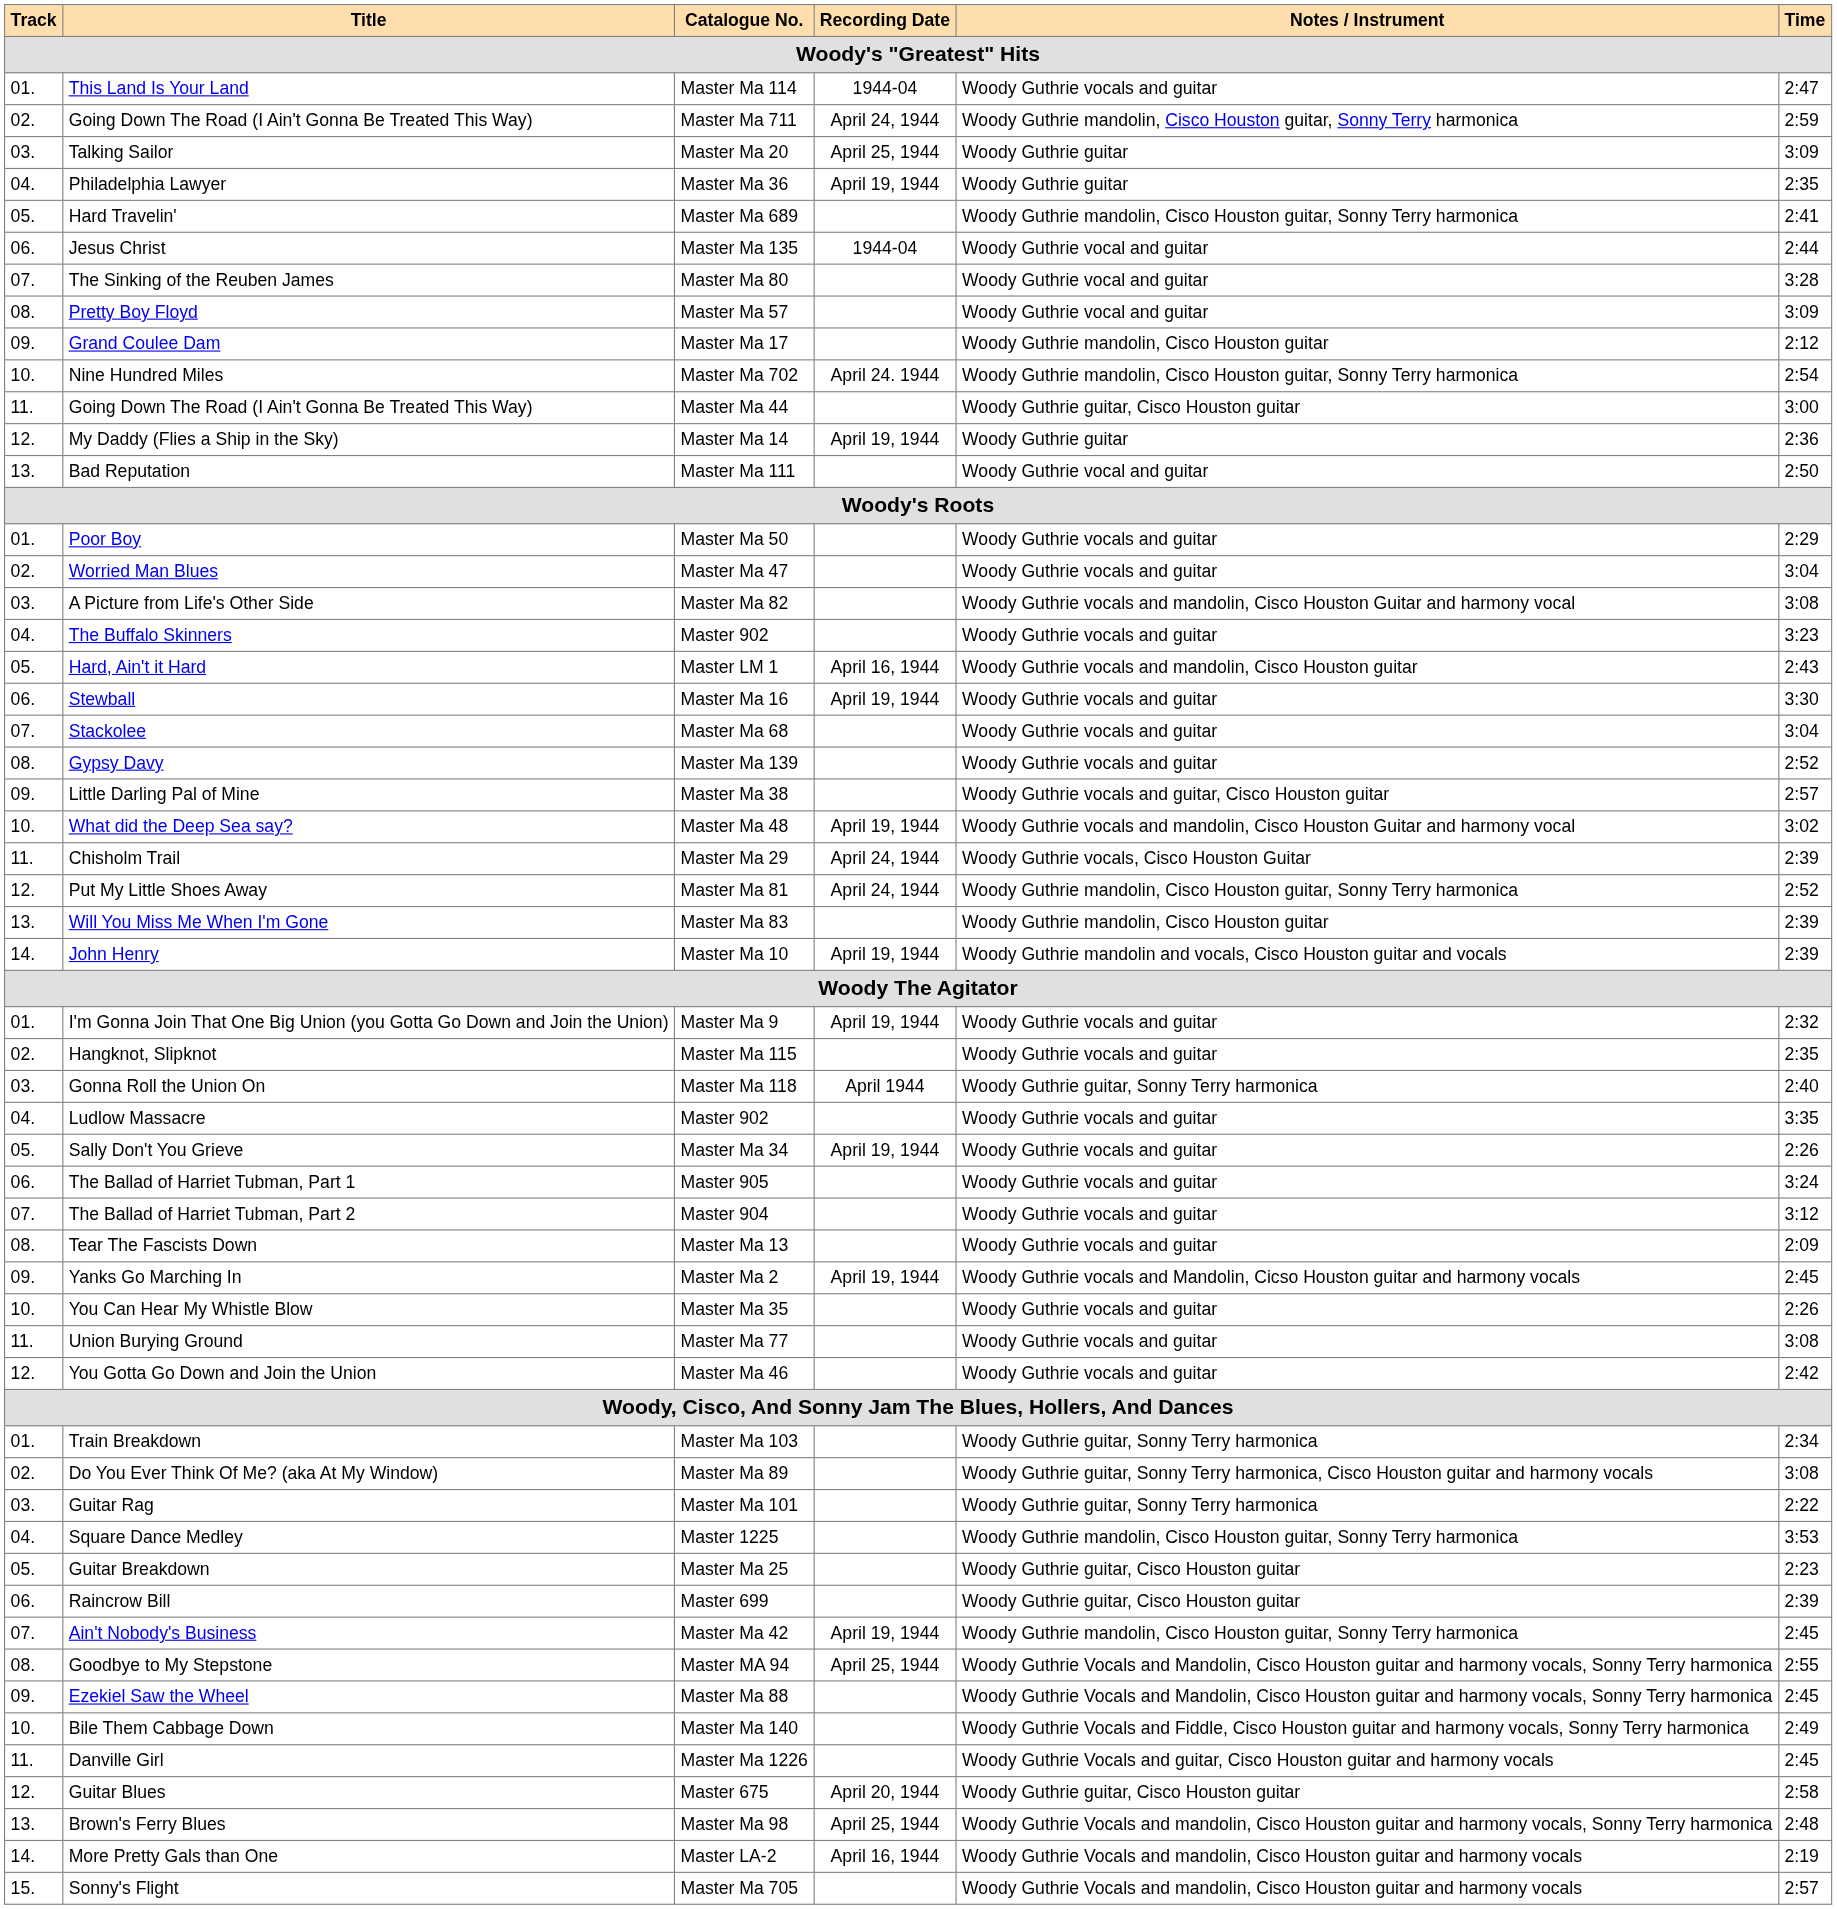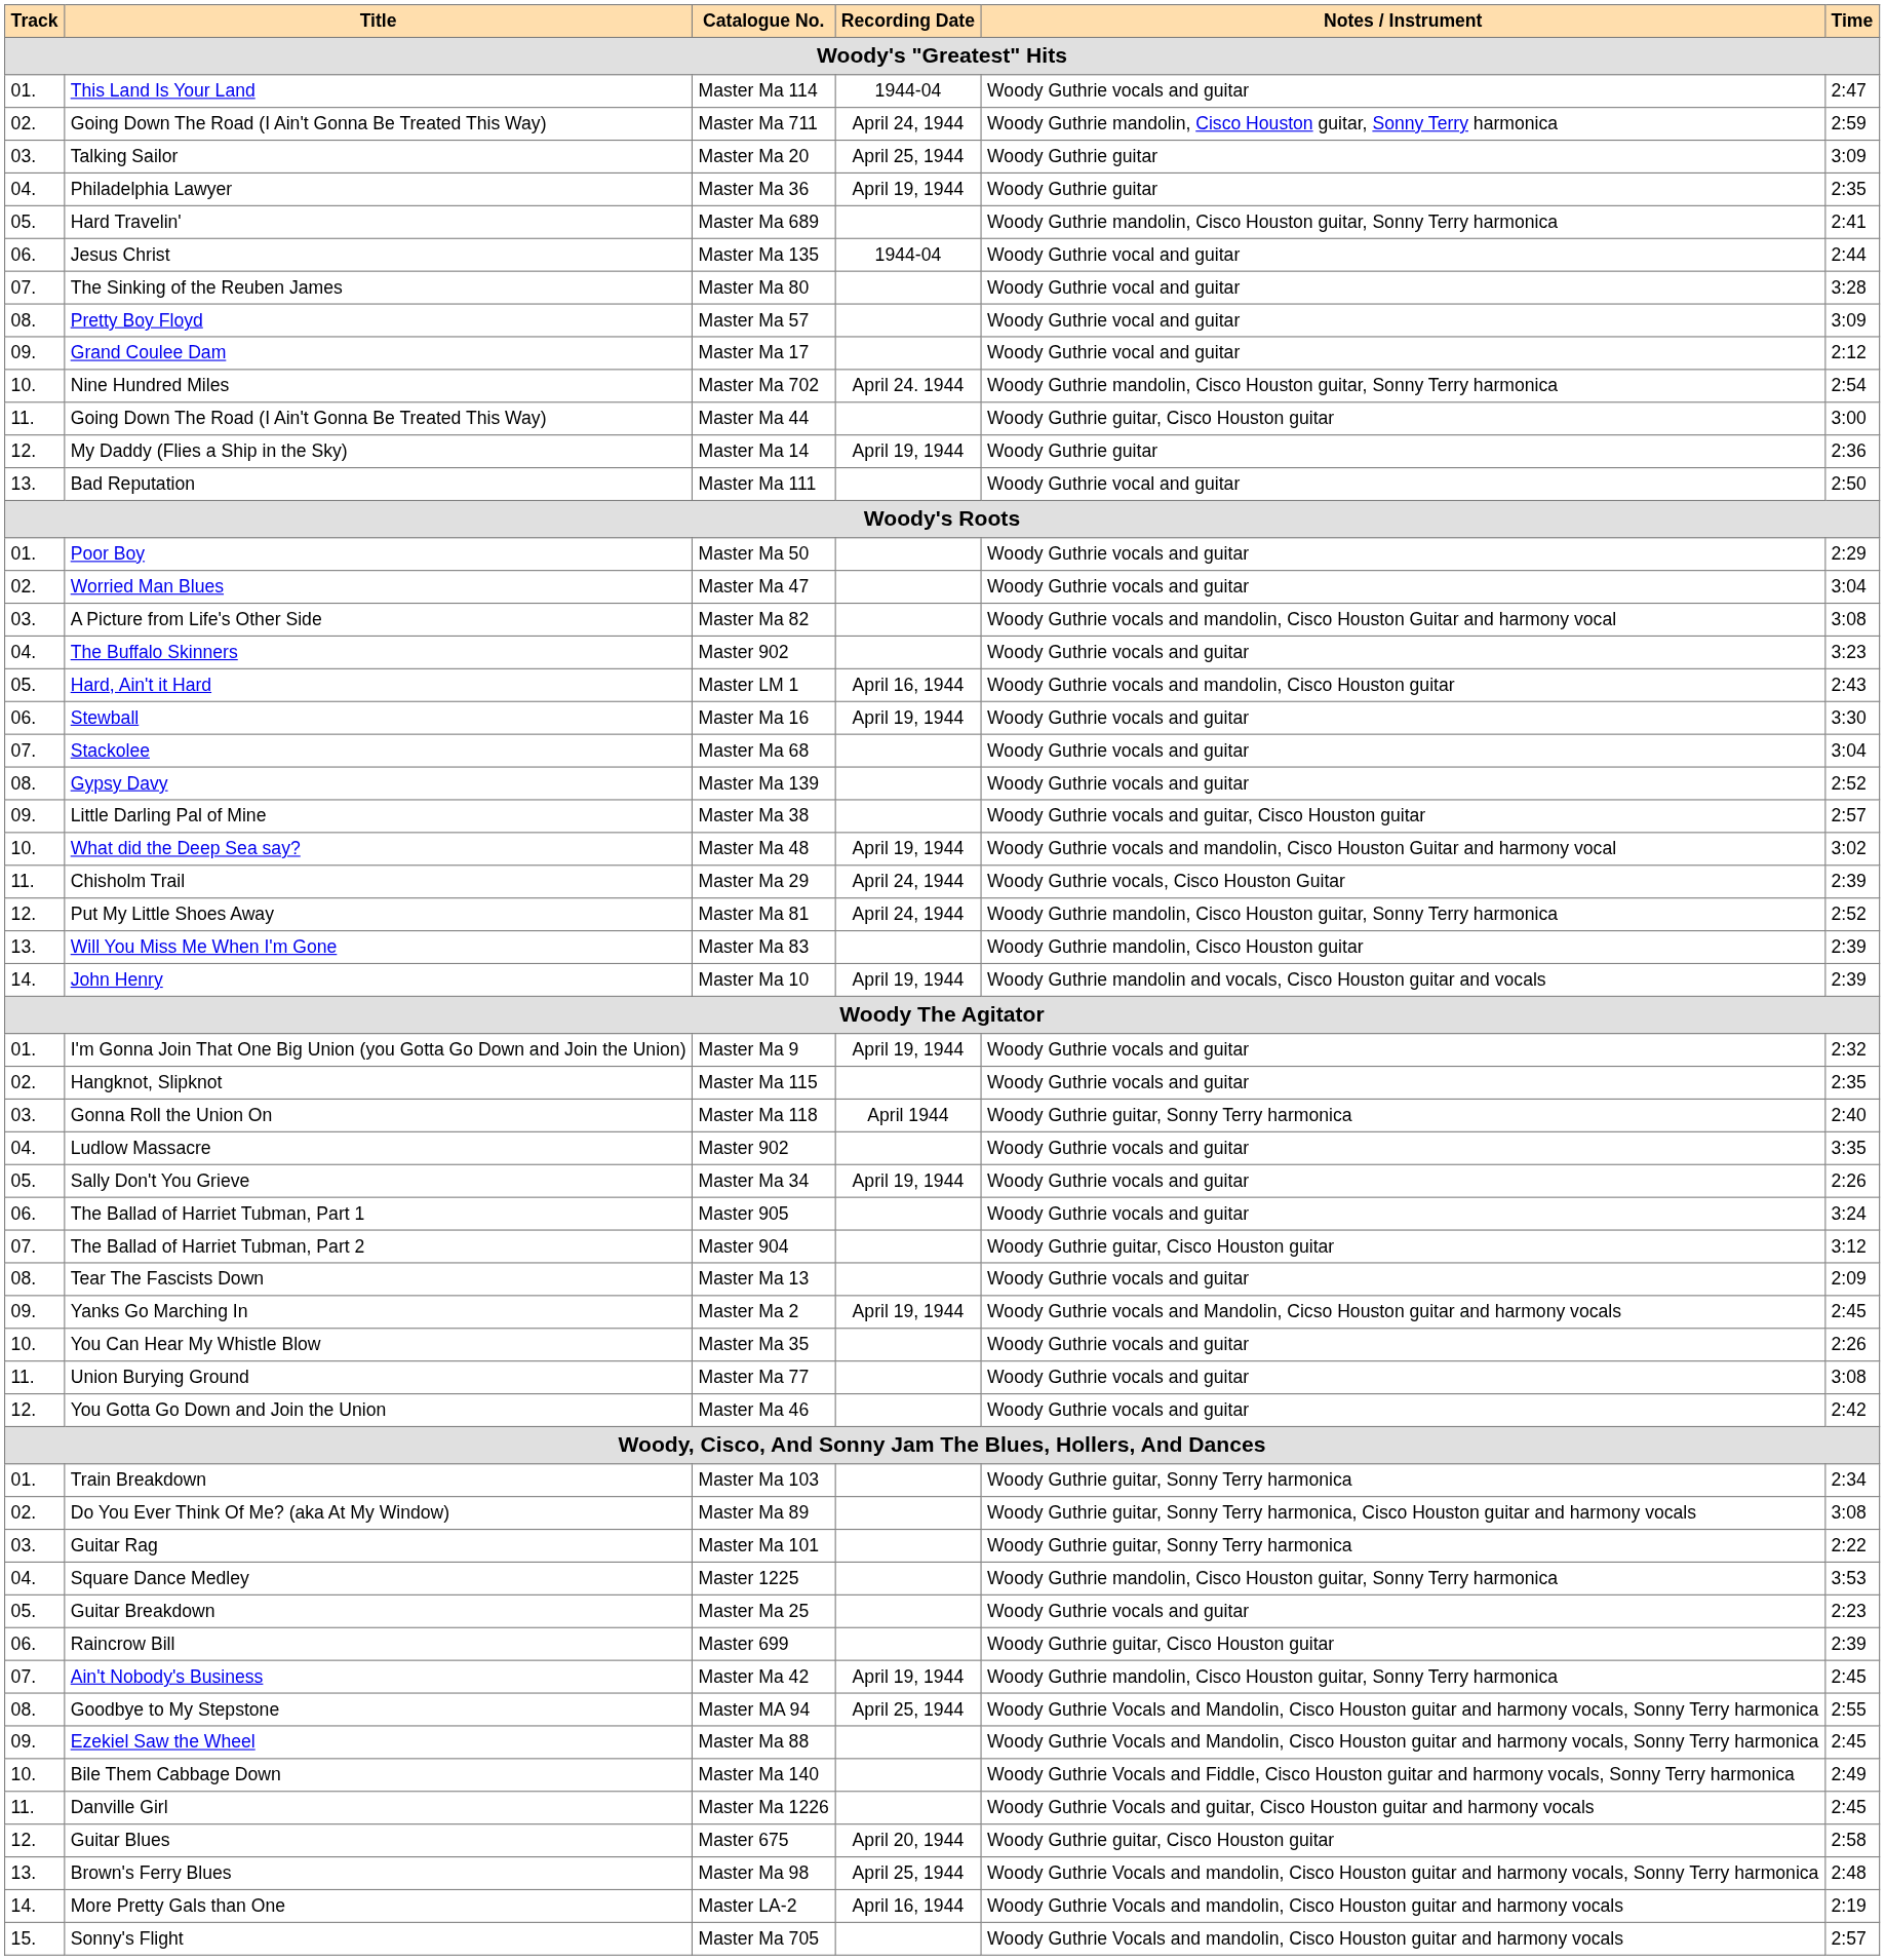Grand Coulee Dam | Notes / Instrument: Woody Guthrie mandolin, Cisco Houston guitar -> Woody Guthrie vocal and guitar
The Ballad of Harriet Tubman, Part 2 | Notes / Instrument: Woody Guthrie vocals and guitar -> Woody Guthrie guitar, Cisco Houston guitar
Guitar Breakdown | Notes / Instrument: Woody Guthrie guitar, Cisco Houston guitar -> Woody Guthrie vocals and guitar
